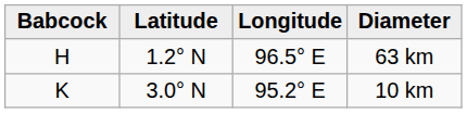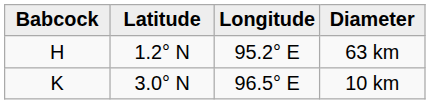63 km | Longitude: 96.5° E -> 95.2° E
10 km | Longitude: 95.2° E -> 96.5° E
